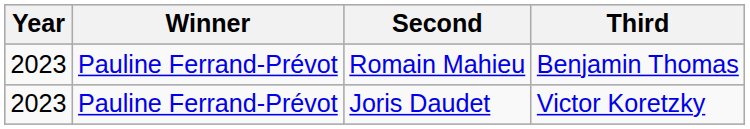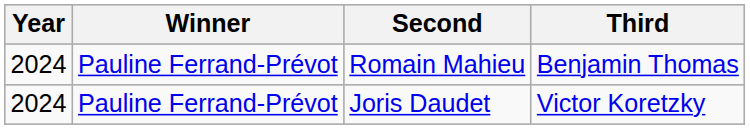Romain Mahieu | Year: 2023 -> 2024
Joris Daudet | Year: 2023 -> 2024
